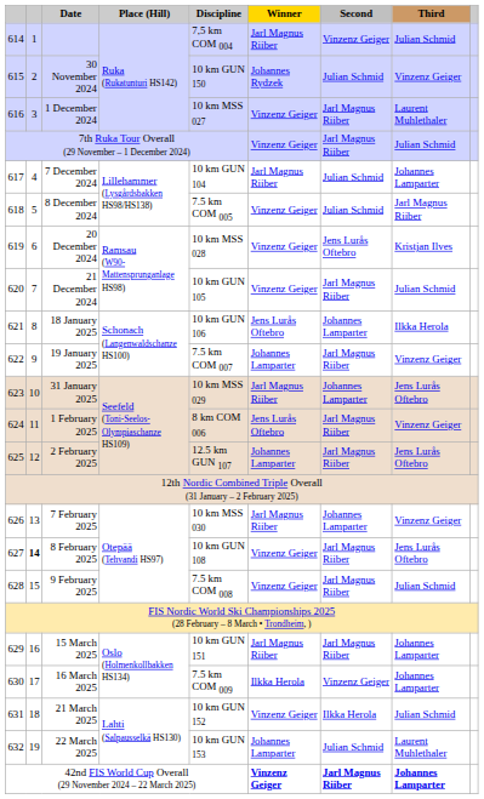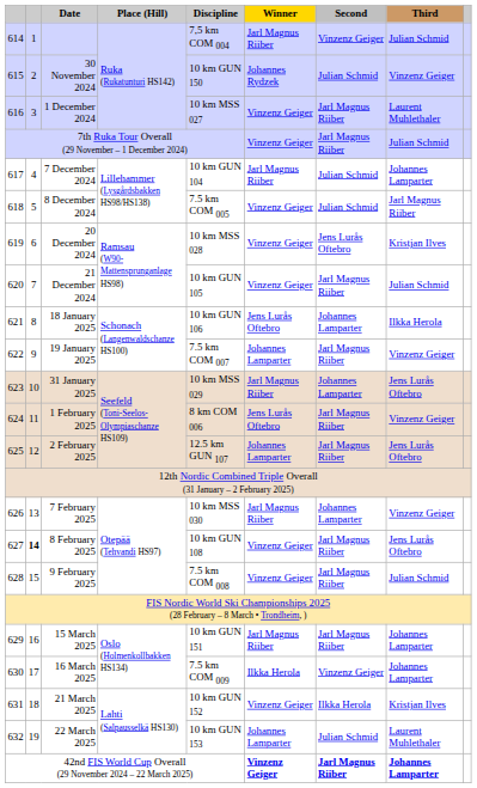21 March 2025 | Third: Julian Schmid -> Kristjan Ilves
